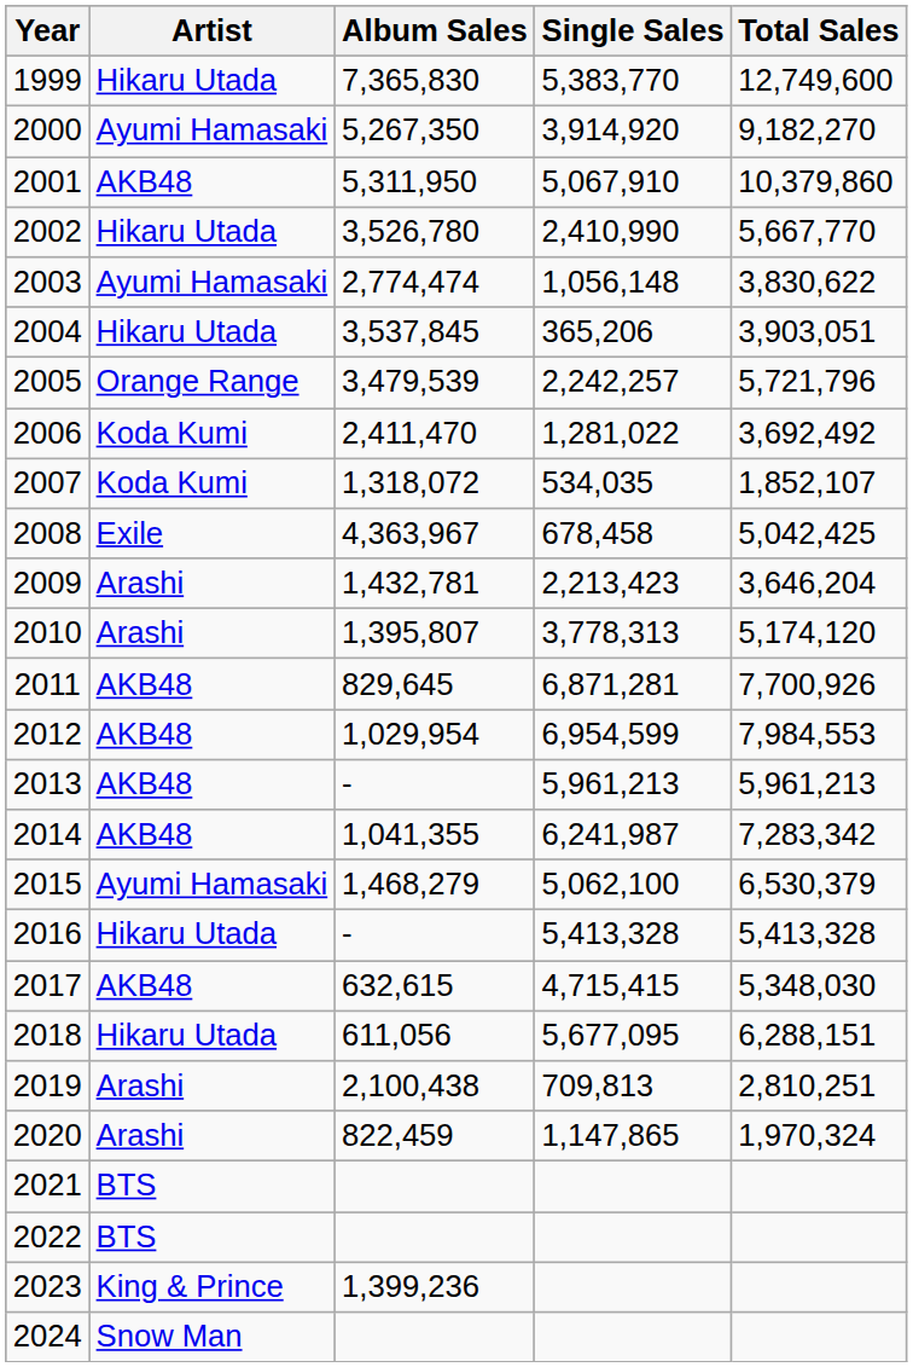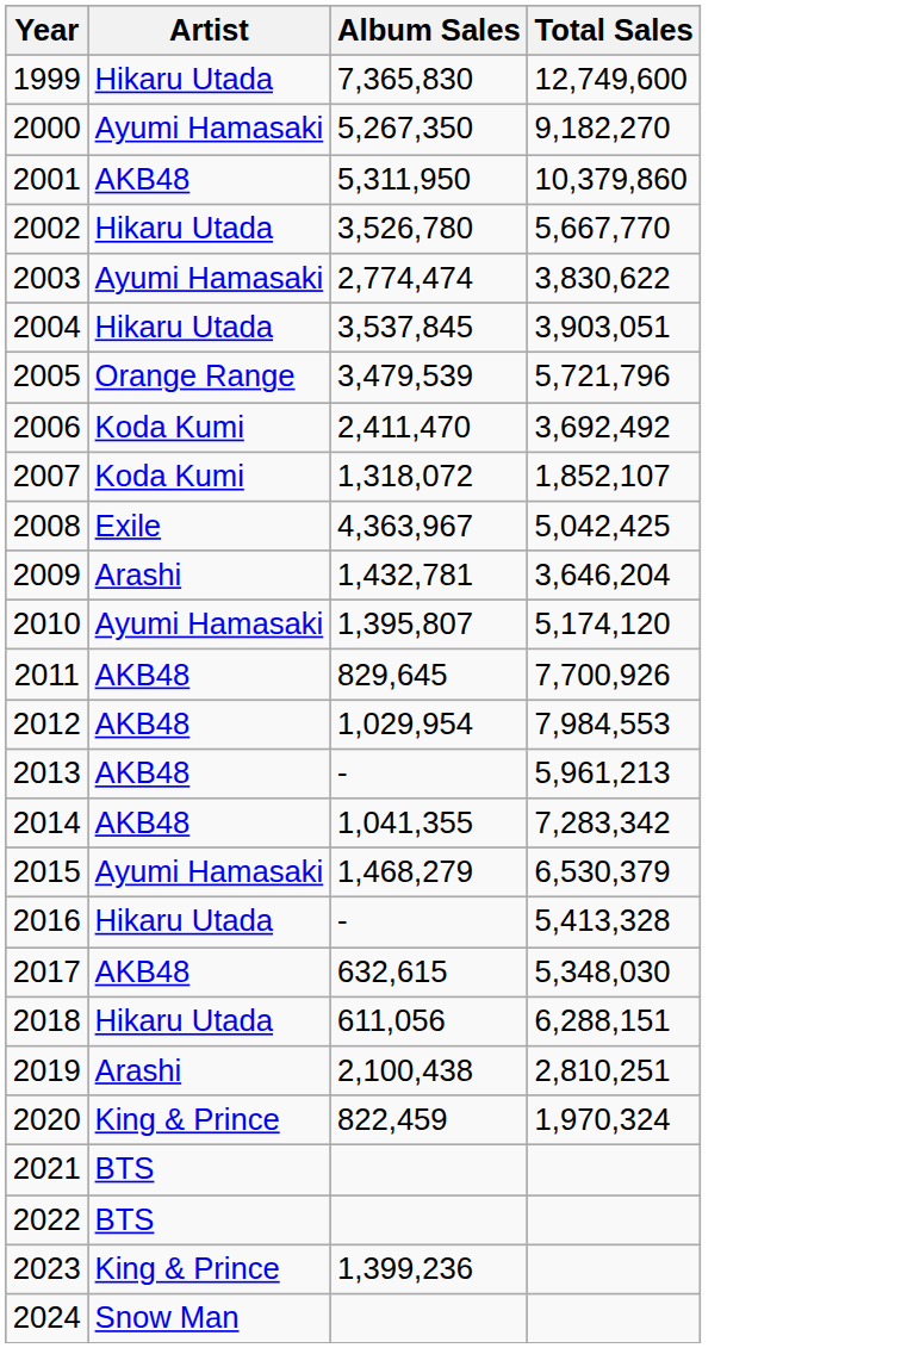- column: Single Sales | 5,383,770 | 3,914,920 | 5,067,910 | 2,410,990 | 1,056,148 | 365,206 | 2,242,257 | 1,281,022 | 534,035 | 678,458 | 2,213,423 | 3,778,313 | 6,871,281 | 6,954,599 | 5,961,213 | 6,241,987 | 5,062,100 | 5,413,328 | 4,715,415 | 5,677,095 | 709,813 | 1,147,865
2010 | Artist: Arashi -> Ayumi Hamasaki
2020 | Artist: Arashi -> King & Prince
